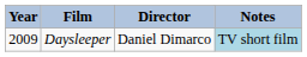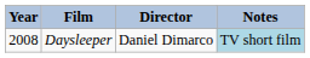Daysleeper | Year: 2009 -> 2008
